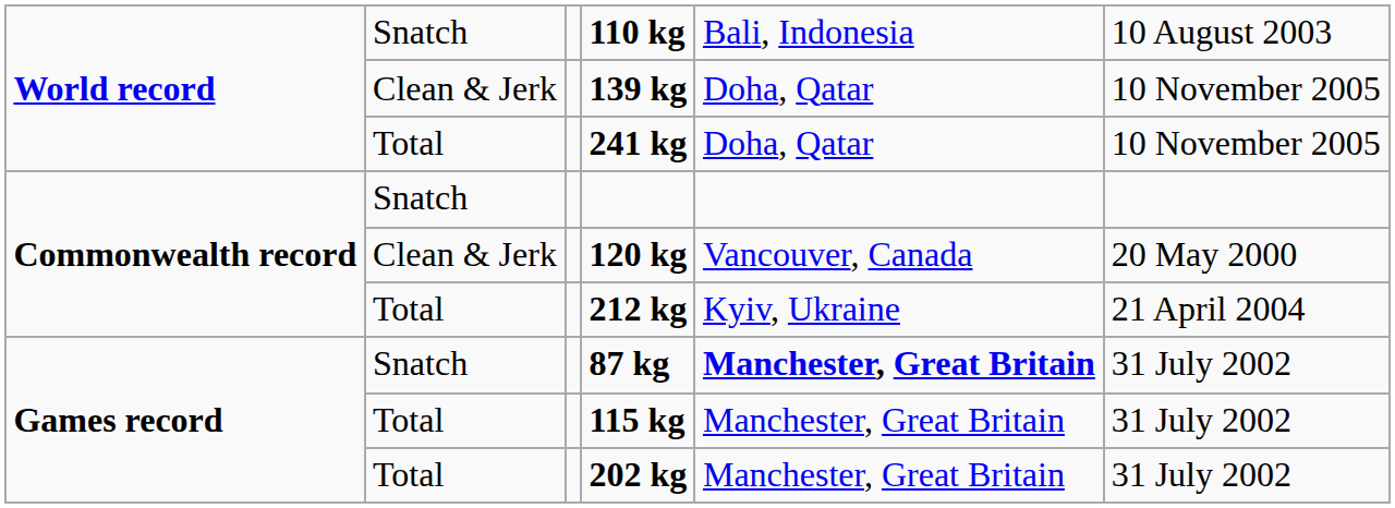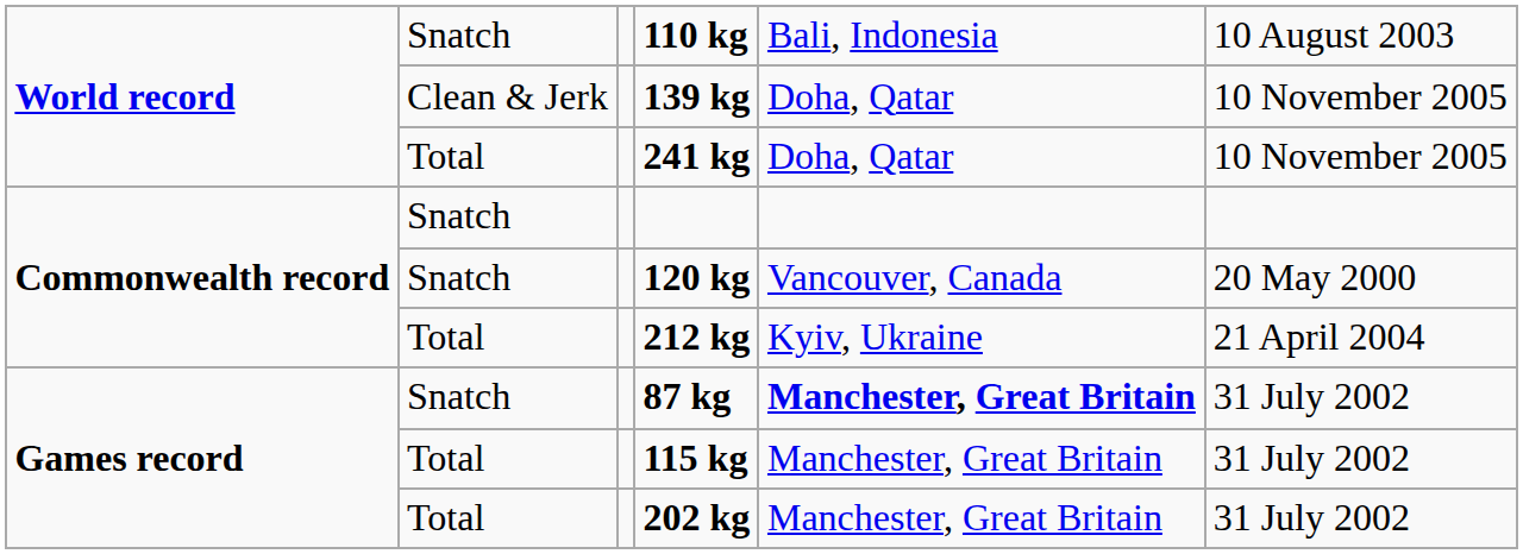120 kg | column 2: Clean & Jerk -> Snatch
